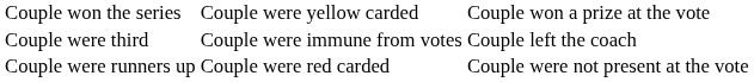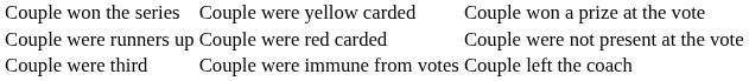rows swapped: Couple were runners up <-> Couple were third
